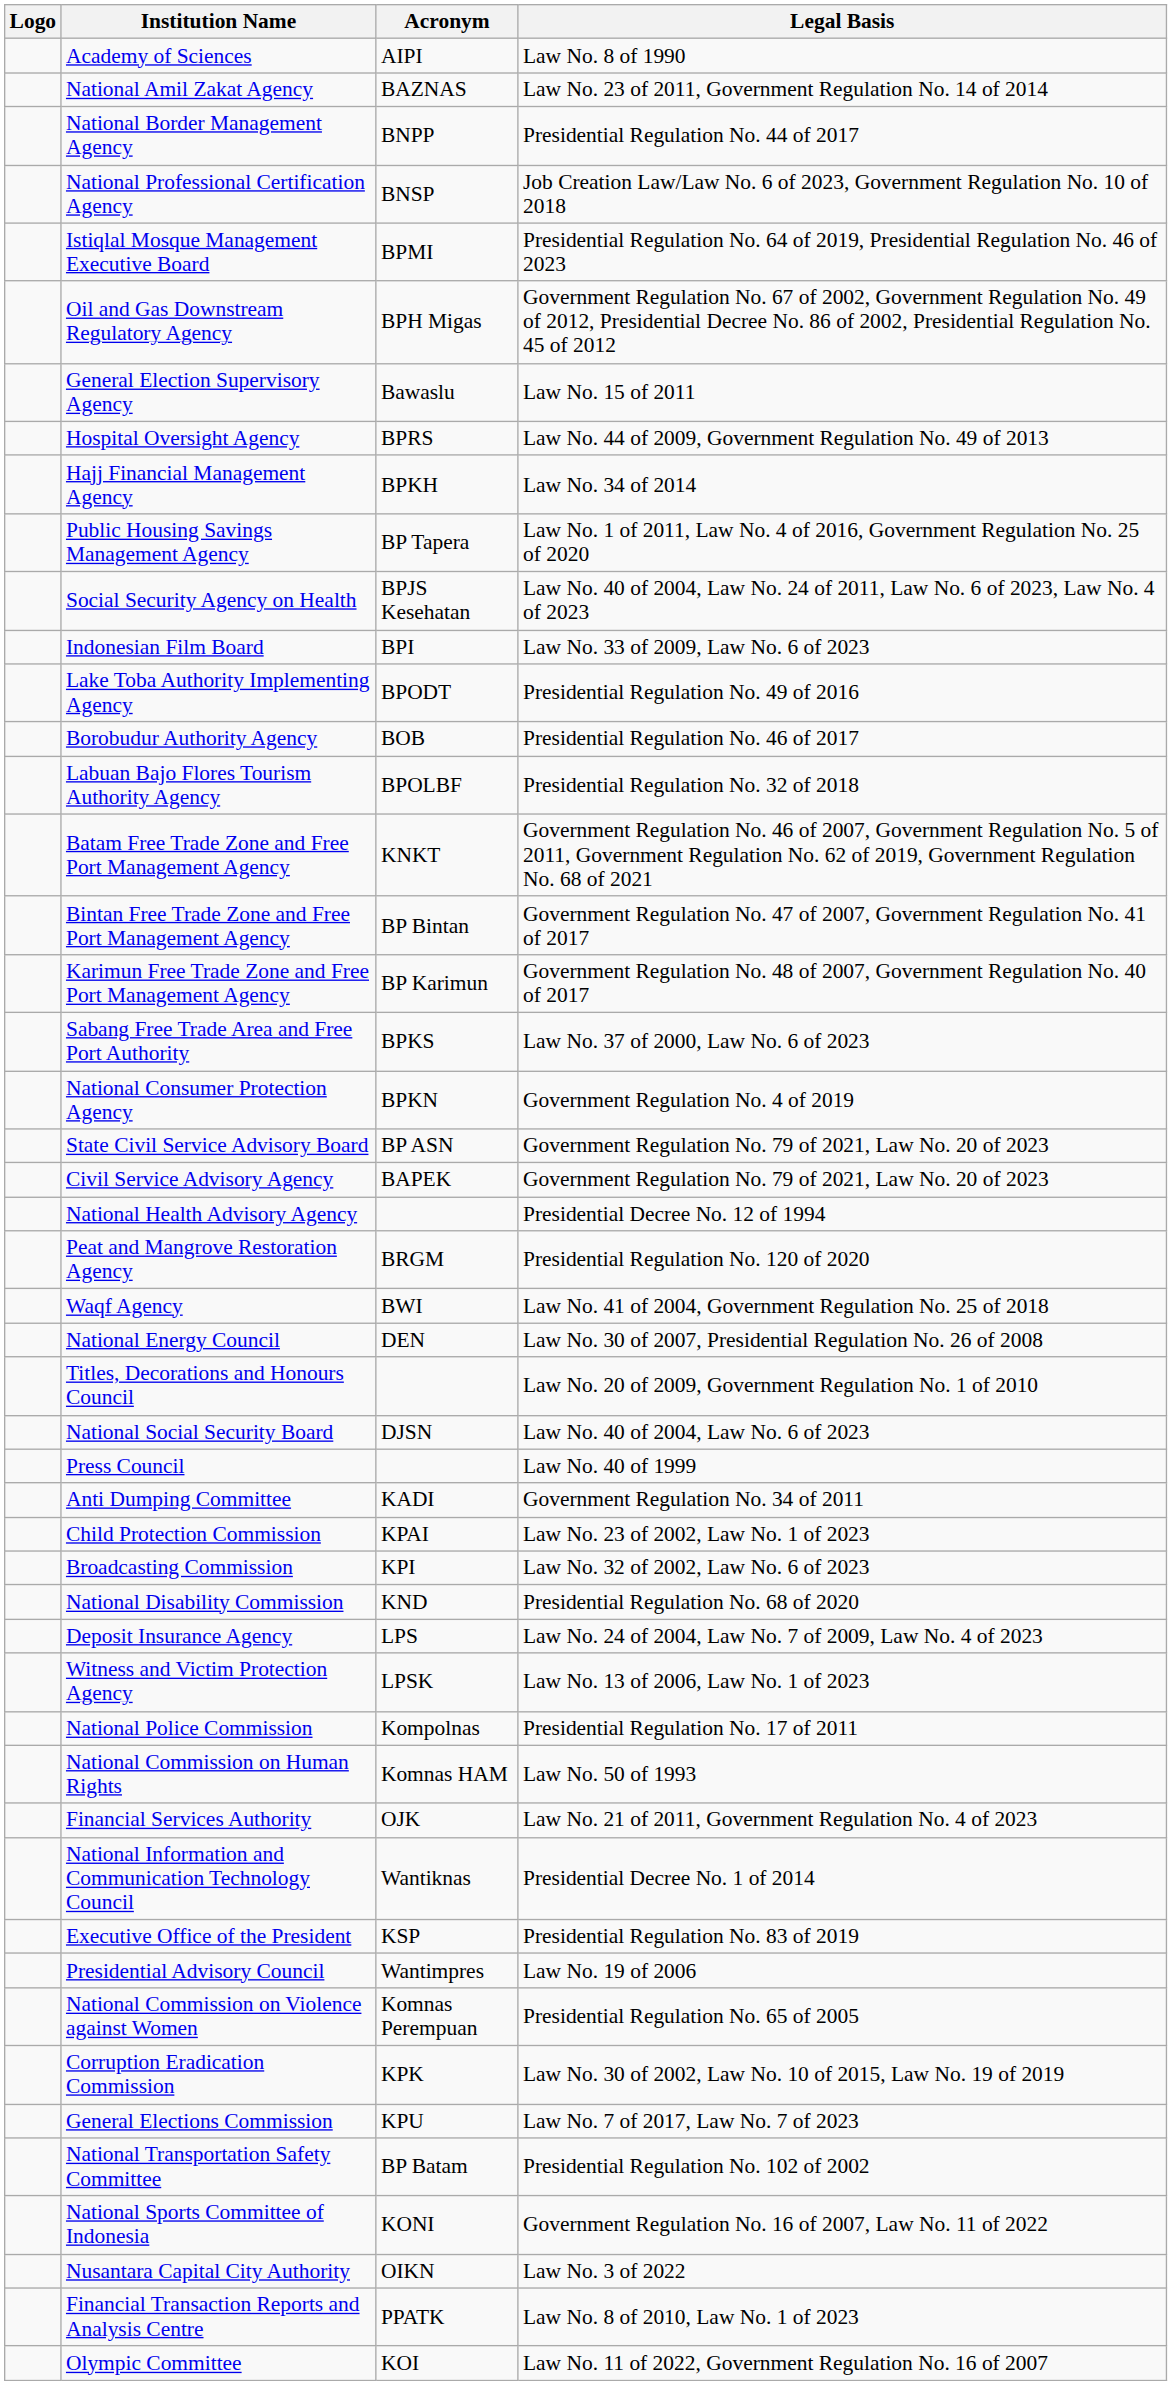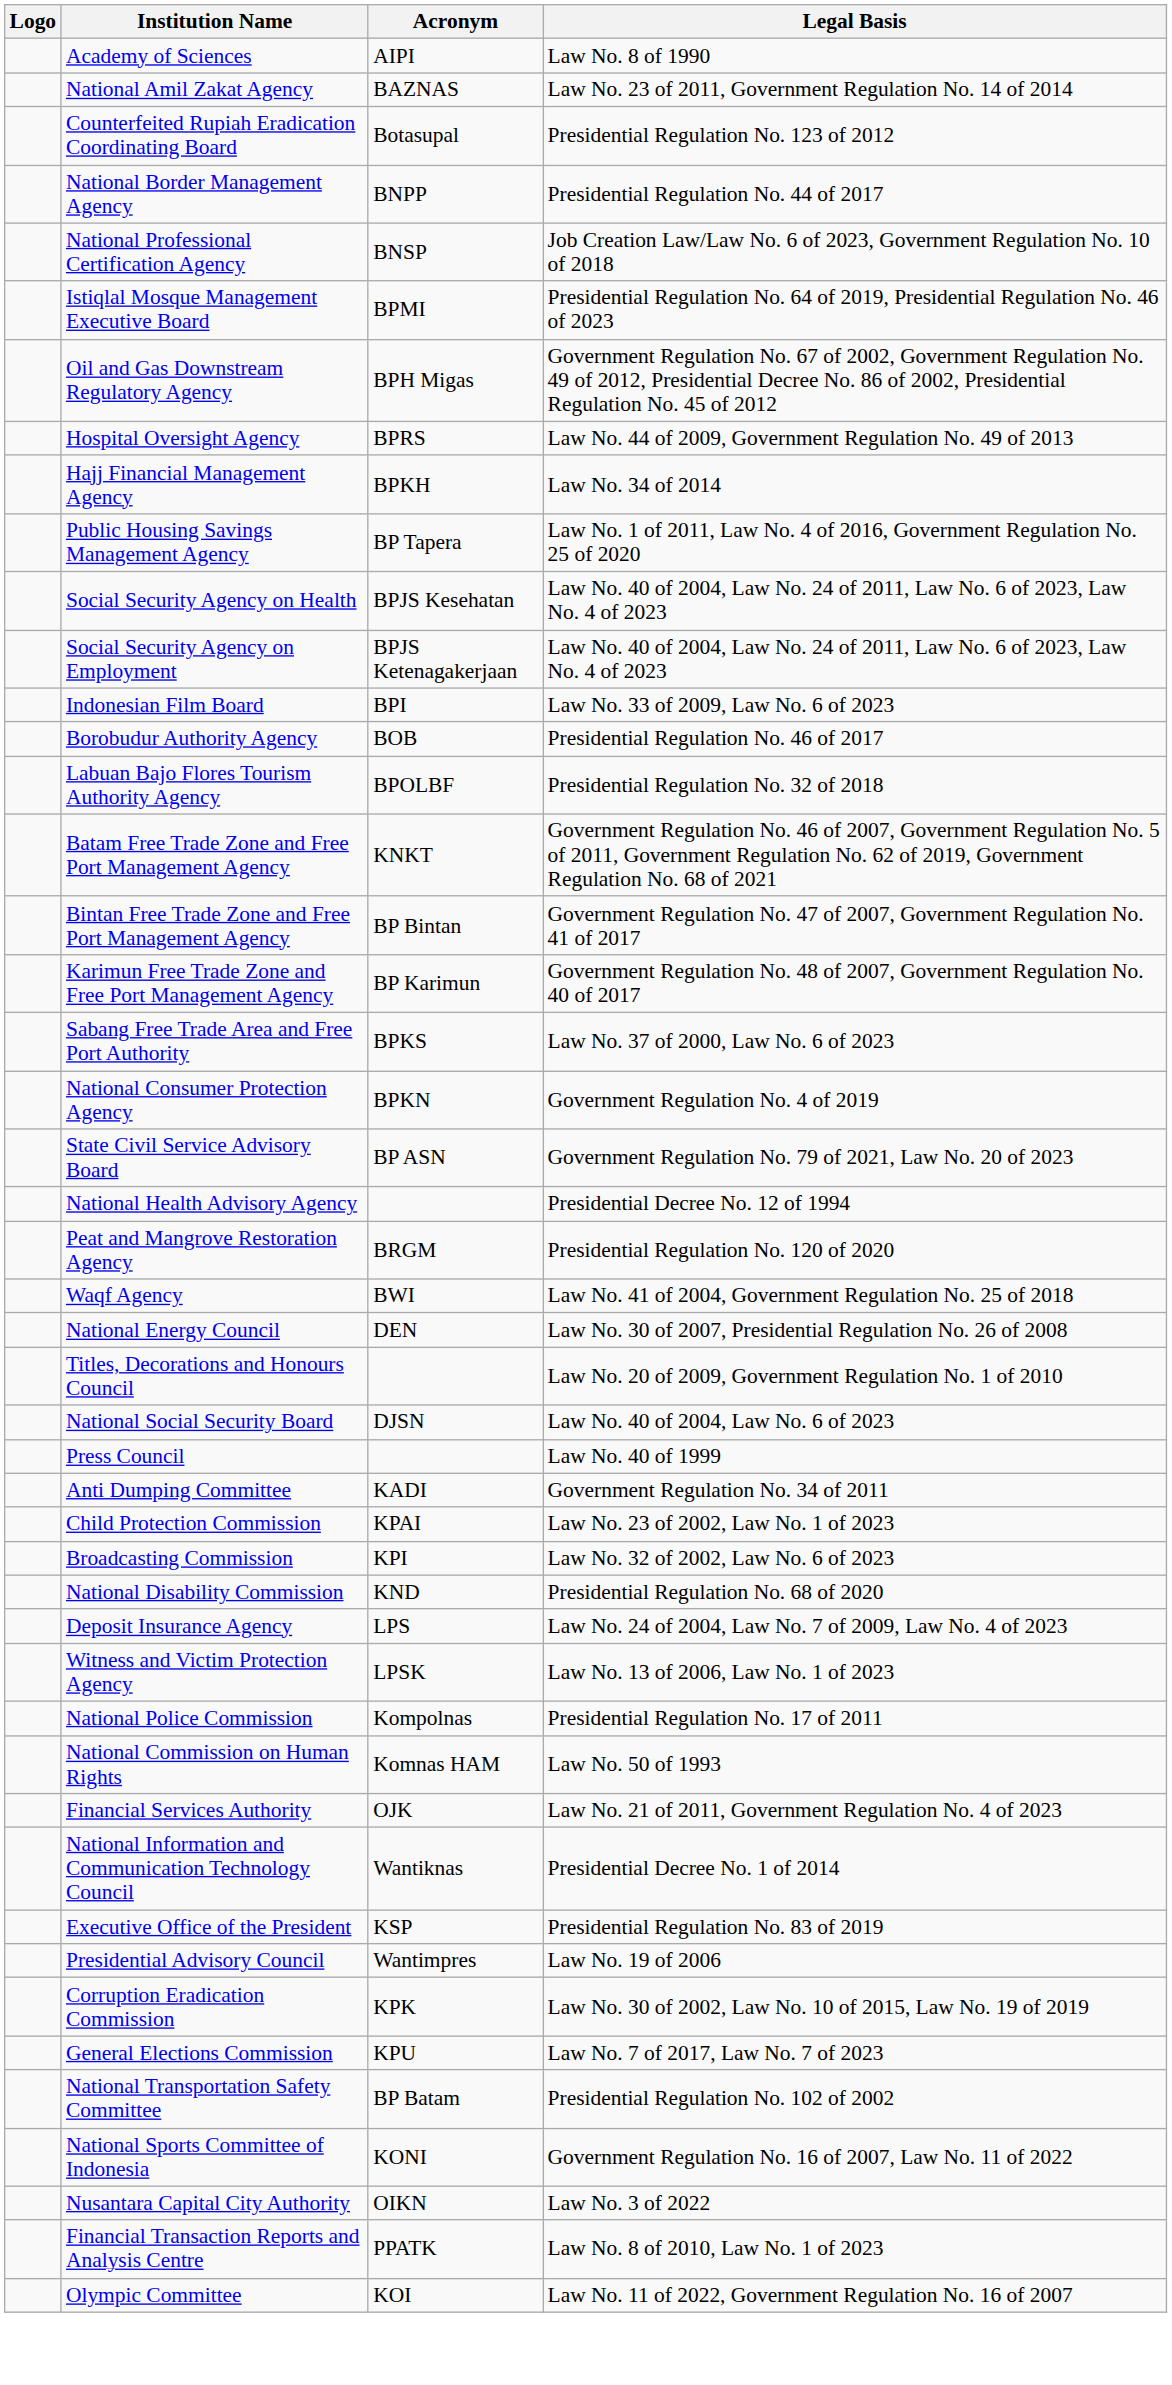+ row: Counterfeited Rupiah Eradication Coordinating Board | Botasupal | Presidential Regulation No. 123 of 2012
- row: General Election Supervisory Agency | Bawaslu | Law No. 15 of 2011
+ row: Social Security Agency on Employment | BPJS Ketenagakerjaan | Law No. 40 of 2004, Law No. 24 of 2011, Law No. 6 of 2023, Law No. 4 of 2023
- row: Lake Toba Authority Implementing Agency | BPODT | Presidential Regulation No. 49 of 2016
- row: Civil Service Advisory Agency | BAPEK | Government Regulation No. 79 of 2021, Law No. 20 of 2023
- row: National Commission on Violence against Women | Komnas Perempuan | Presidential Regulation No. 65 of 2005
